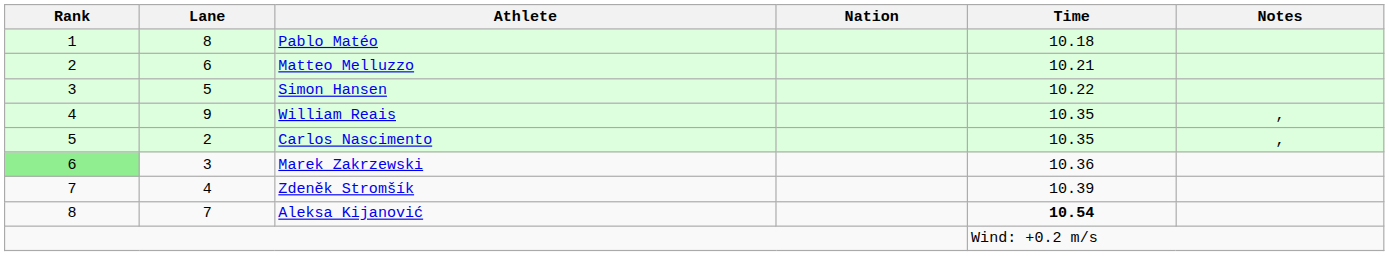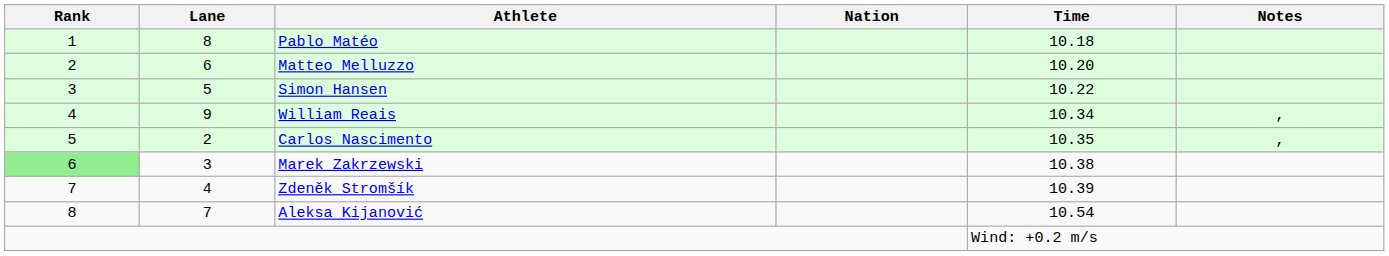Matteo Melluzzo | Time: 10.21 -> 10.20
William Reais | Time: 10.35 -> 10.34
Marek Zakrzewski | Time: 10.36 -> 10.38
Aleksa Kijanović | Time: bold -> normal
